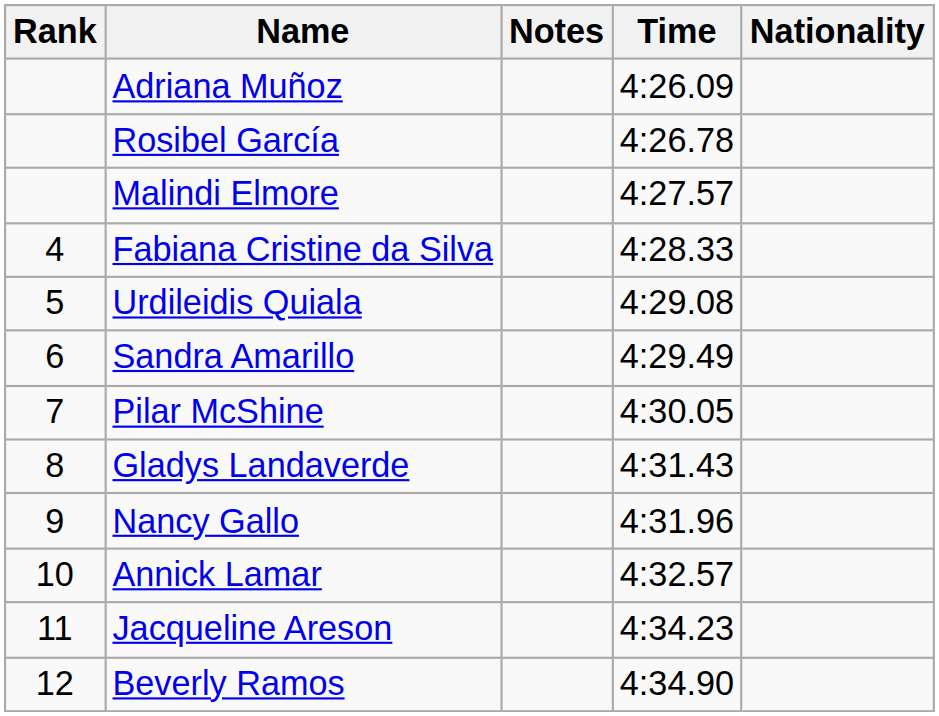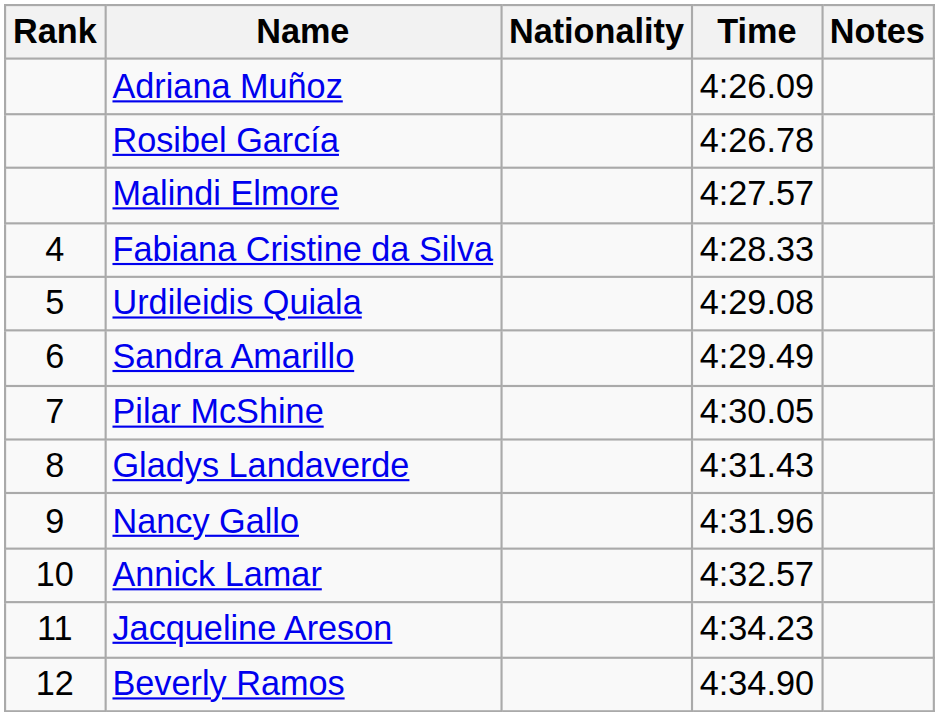columns swapped: Nationality <-> Notes
